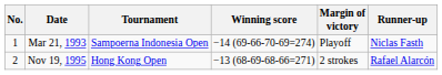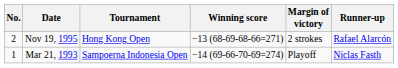rows swapped: Mar 21, 1993 <-> Nov 19, 1995
